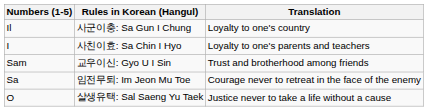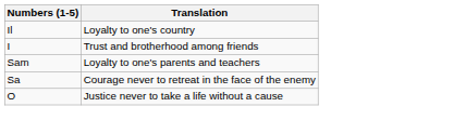- column: Rules in Korean (Hangul) | 사군이충: Sa Gun I Chung | 사친이효: Sa Chin I Hyo | 교우이신: Gyo U I Sin | 임전무퇴: Im Jeon Mu Toe | 살생유택: Sal Saeng Yu Taek
I | Translation: Loyalty to one's parents and teachers -> Trust and brotherhood among friends
Sam | Translation: Trust and brotherhood among friends -> Loyalty to one's parents and teachers
